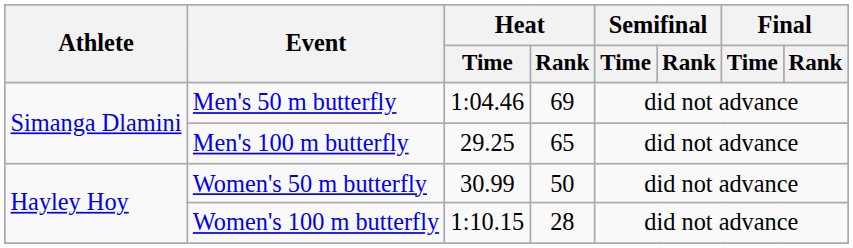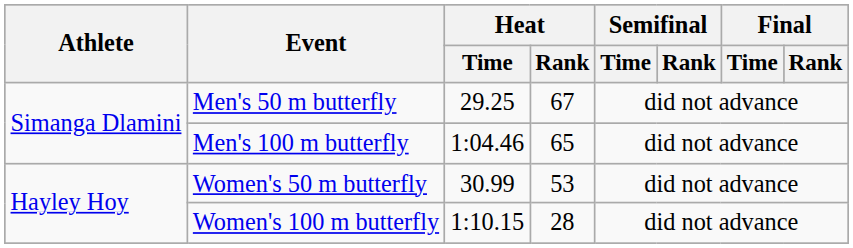Men's 50 m butterfly | Heat / Time: 1:04.46 -> 29.25
Men's 50 m butterfly | Heat / Rank: 69 -> 67
Men's 100 m butterfly | Heat / Time: 29.25 -> 1:04.46
Women's 50 m butterfly | Heat / Rank: 50 -> 53
